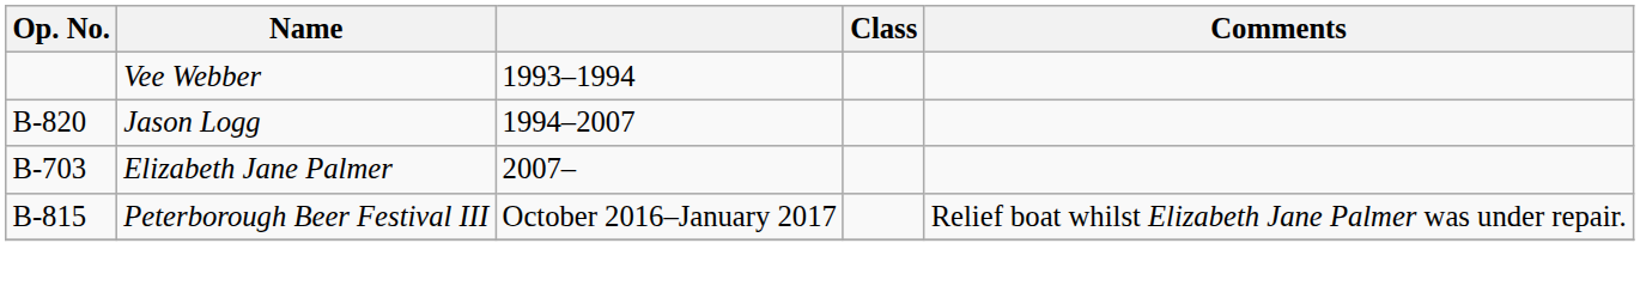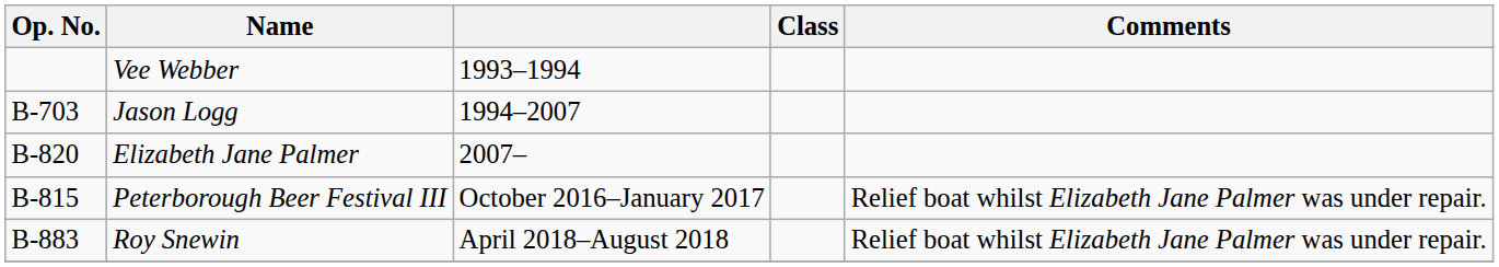Jason Logg | Op. No.: B-820 -> B-703
Elizabeth Jane Palmer | Op. No.: B-703 -> B-820
+ row: B-883 | Roy Snewin | April 2018–August 2018 | Relief boat whilst Elizabeth Jane Palmer was under repair.
